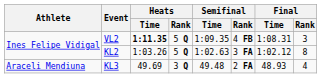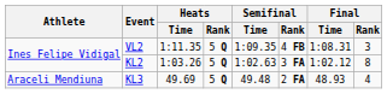VL2 | Heats / Time: bold -> normal
KL3 | Heats / Rank: 3 Q -> 5 Q
